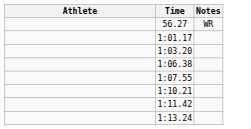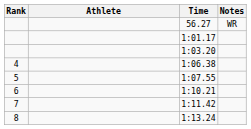+ column: Rank | 4 | 5 | 6 | 7 | 8
